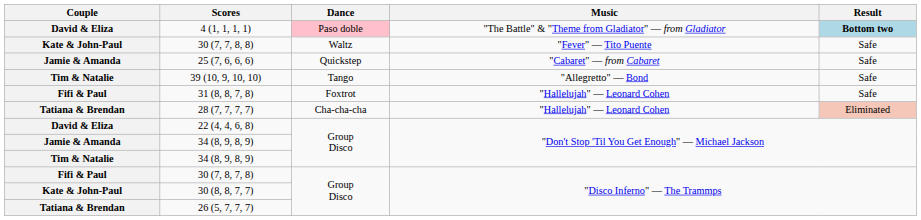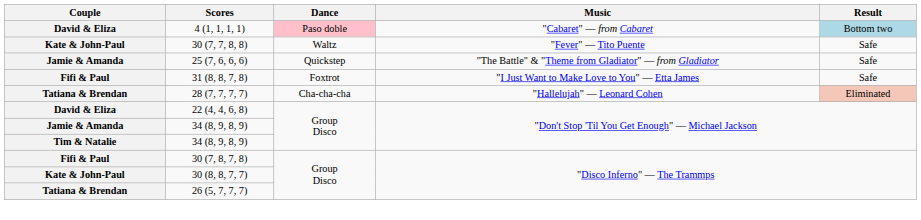4 (1, 1, 1, 1) | Music: "The Battle" & "Theme from Gladiator" — from Gladiator -> "Cabaret" — from Cabaret
4 (1, 1, 1, 1) | Result: bold -> normal
25 (7, 6, 6, 6) | Music: "Cabaret" — from Cabaret -> "The Battle" & "Theme from Gladiator" — from Gladiator
- row: Tim & Natalie | 39 (10, 9, 10, 10) | Tango | "Allegretto" — Bond | Safe
31 (8, 8, 7, 8) | Music: "Hallelujah" — Leonard Cohen -> "I Just Want to Make Love to You" — Etta James
